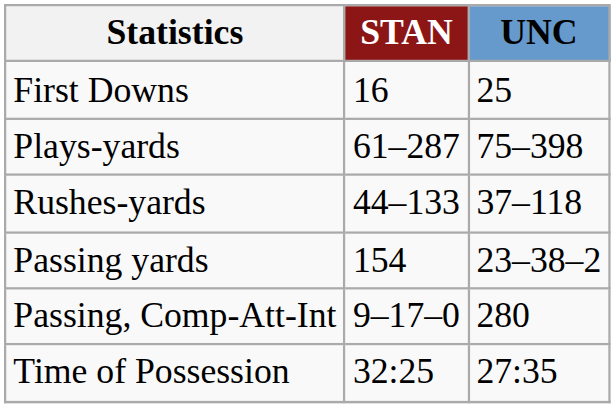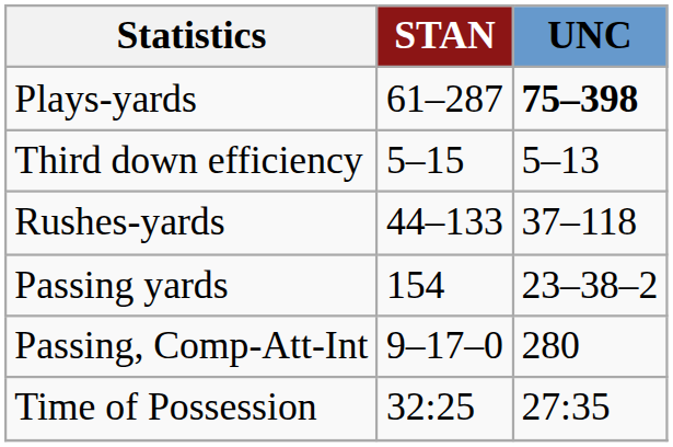- row: First Downs | 16 | 25
Plays-yards | UNC: normal -> bold
+ row: Third down efficiency | 5–15 | 5–13
